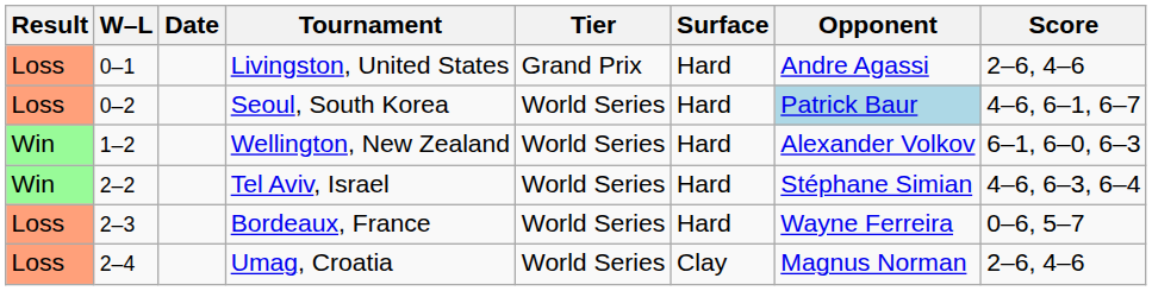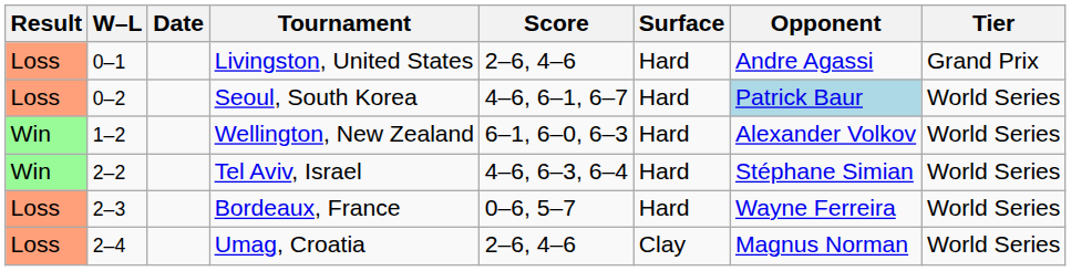columns swapped: Tier <-> Score
